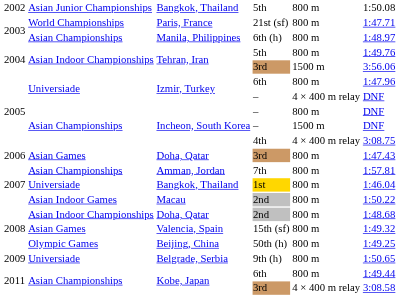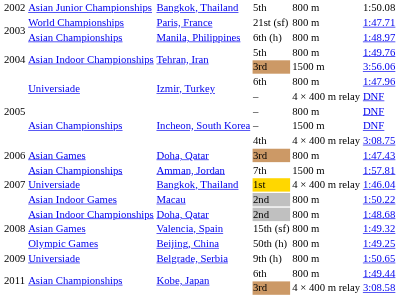Amman, Jordan | column 5: 800 m -> 1500 m
Bangkok, Thailand / 1st | column 5: 800 m -> 4 × 400 m relay
